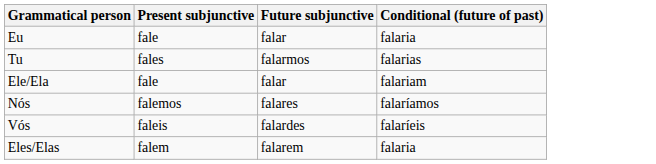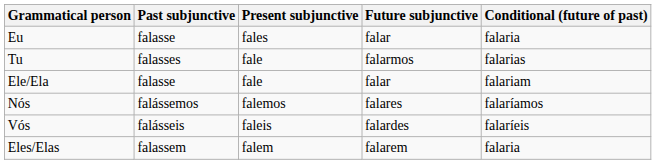+ column: Past subjunctive | falasse | falasses | falasse | falássemos | falásseis | falassem
Eu | Present subjunctive: fale -> fales
Tu | Present subjunctive: fales -> fale
